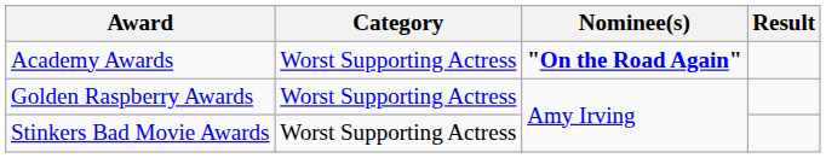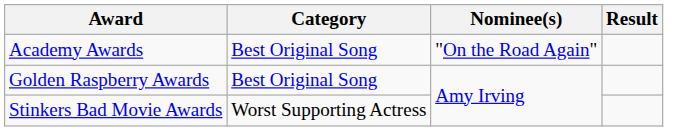Academy Awards | Category: Worst Supporting Actress -> Best Original Song
Academy Awards | Nominee(s): bold -> normal
Golden Raspberry Awards | Category: Worst Supporting Actress -> Best Original Song
